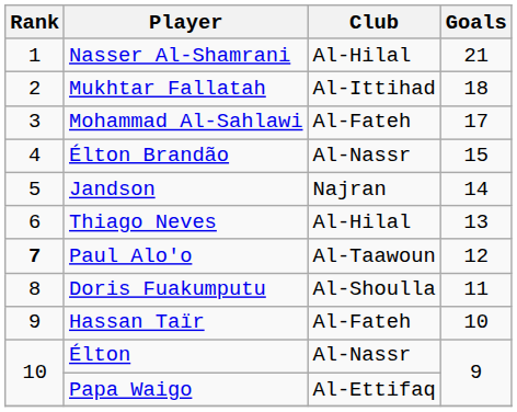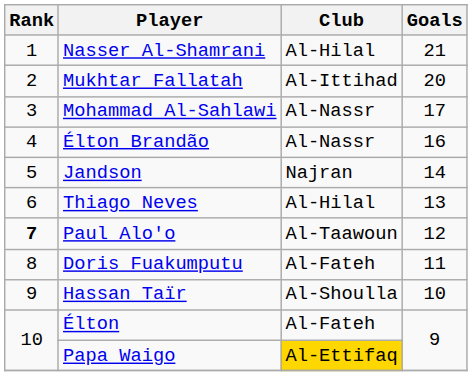Mukhtar Fallatah | Goals: 18 -> 20
Mohammad Al-Sahlawi | Club: Al-Fateh -> Al-Nassr
Élton Brandão | Goals: 15 -> 16
Doris Fuakumputu | Club: Al-Shoulla -> Al-Fateh
Hassan Taïr | Club: Al-Fateh -> Al-Shoulla
Élton | Club: Al-Nassr -> Al-Fateh
Papa Waigo | Club: no background -> gold background
